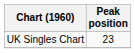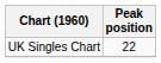UK Singles Chart | Peak position: 23 -> 22
